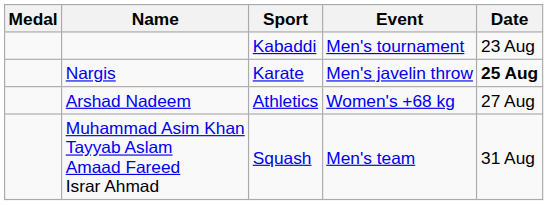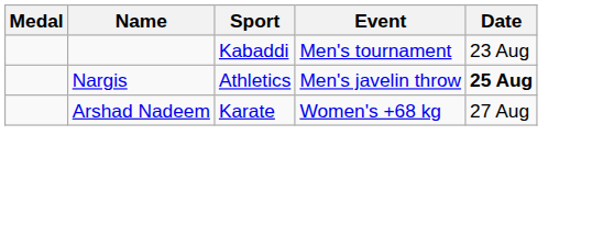Nargis | Sport: Karate -> Athletics
Arshad Nadeem | Sport: Athletics -> Karate
- row: Muhammad Asim Khan Tayyab Aslam Amaad Fareed Israr Ahmad | Squash | Men's team | 31 Aug
